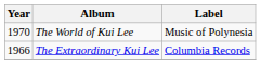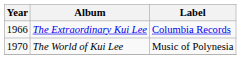rows swapped: The Extraordinary Kui Lee <-> The World of Kui Lee
